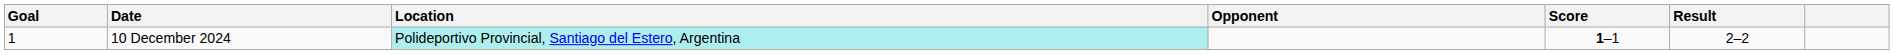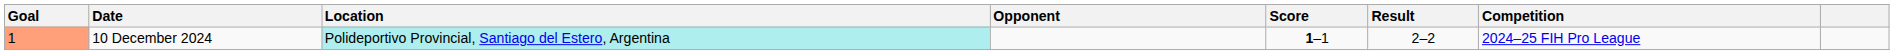+ column: Competition | 2024–25 FIH Pro League
10 December 2024 | Goal: no background -> lightsalmon background
